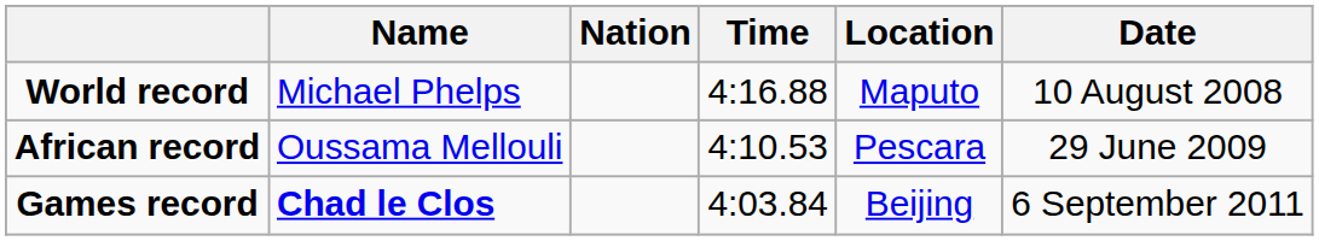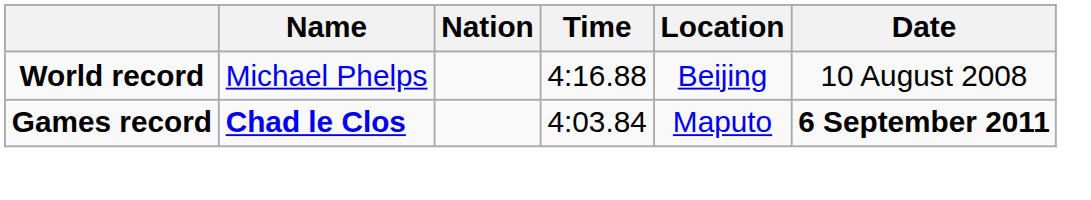World record | Location: Maputo -> Beijing
- row: African record | Oussama Mellouli | 4:10.53 | Pescara | 29 June 2009
Games record | Location: Beijing -> Maputo
Games record | Date: normal -> bold
